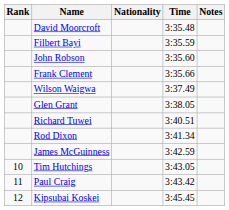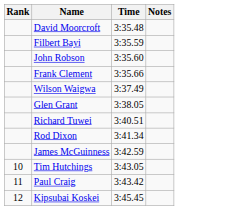- column: Nationality
